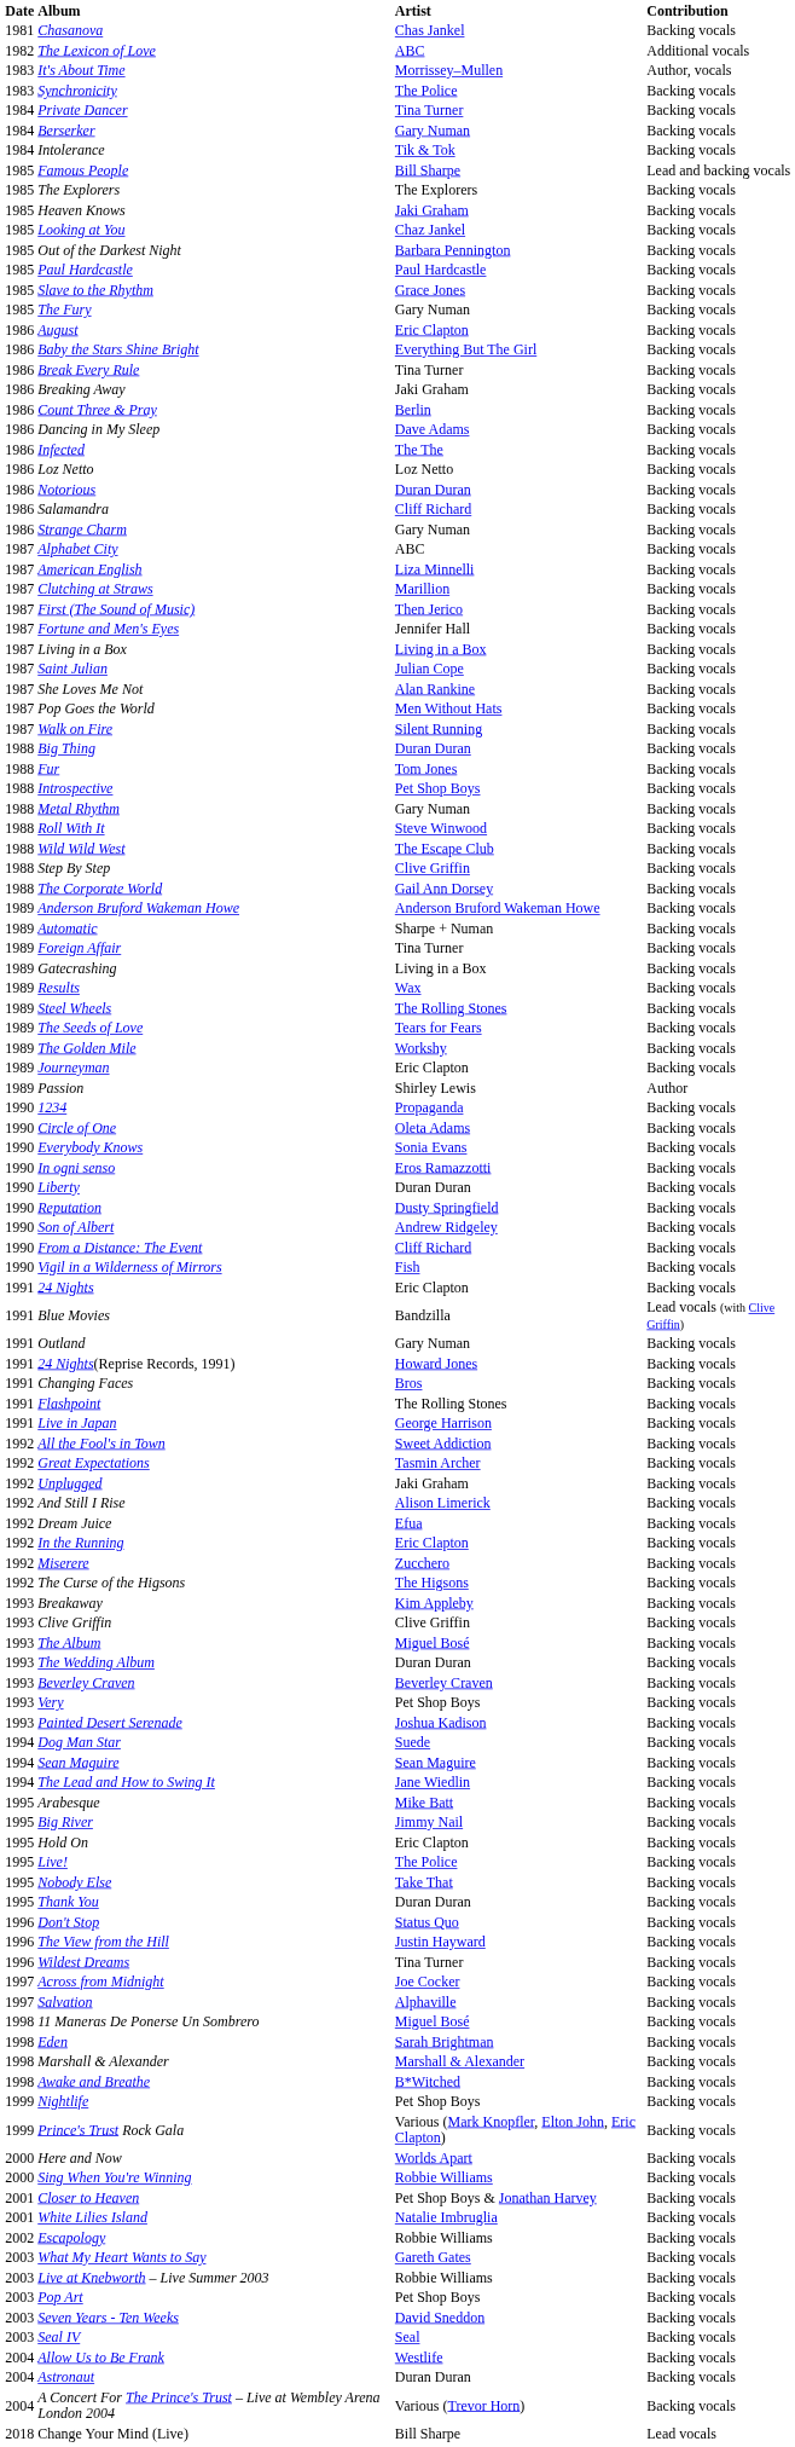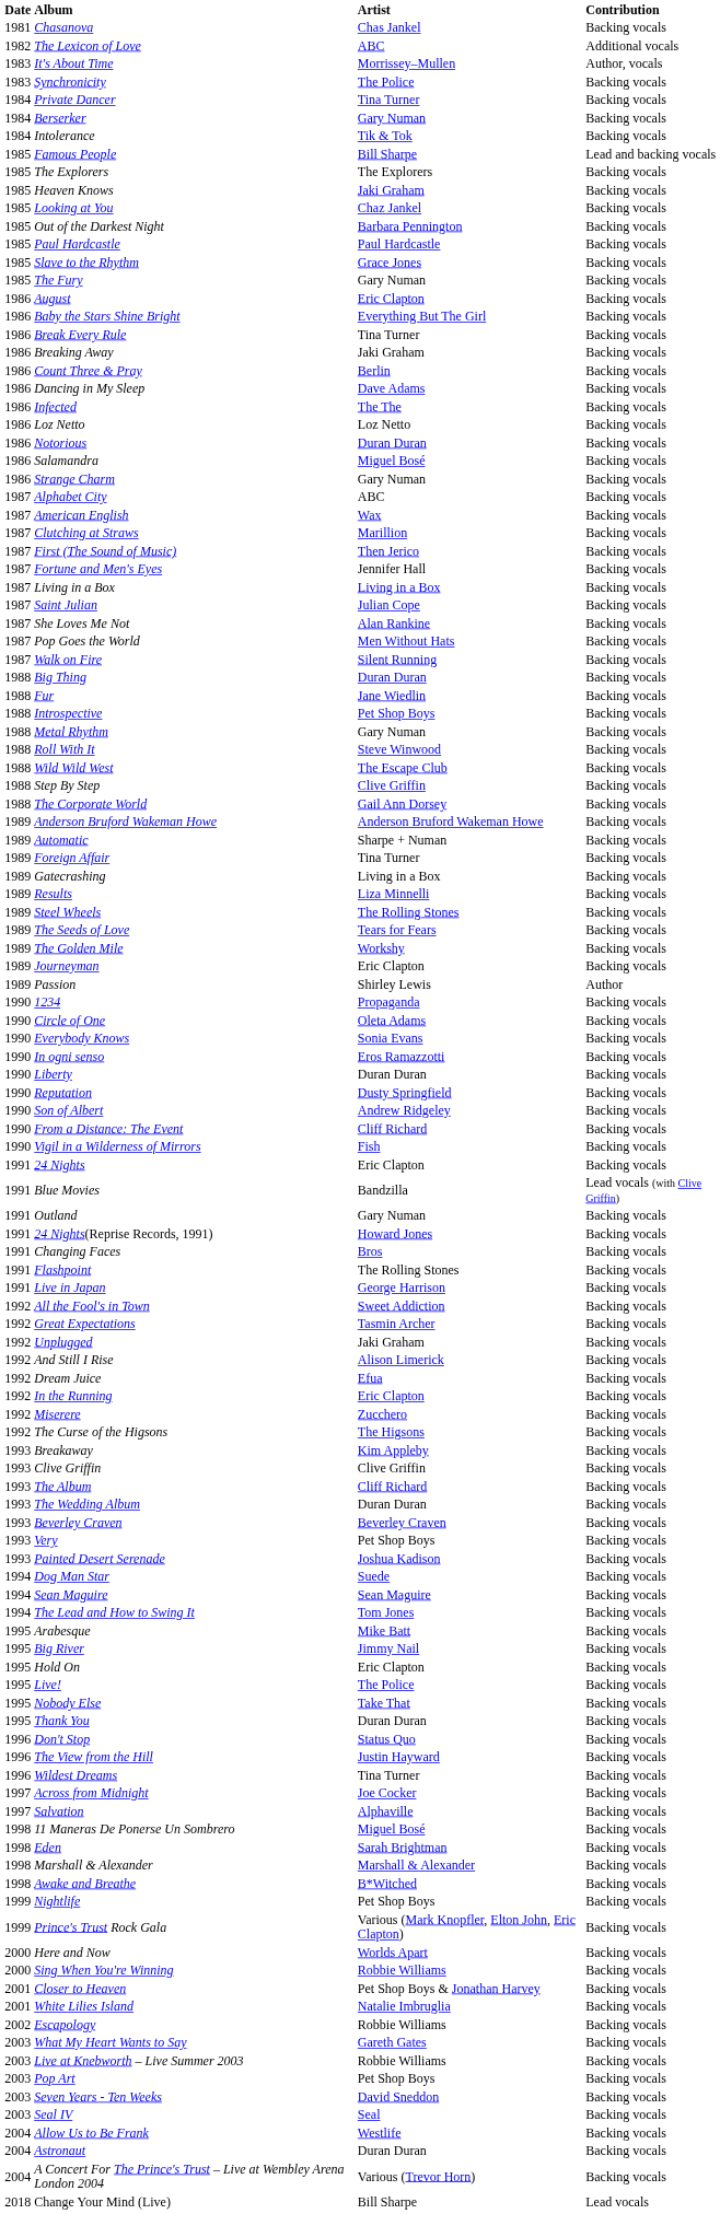Salamandra | Artist: Cliff Richard -> Miguel Bosé
American English | Artist: Liza Minnelli -> Wax
Fur | Artist: Tom Jones -> Jane Wiedlin
Results | Artist: Wax -> Liza Minnelli
The Album | Artist: Miguel Bosé -> Cliff Richard
The Lead and How to Swing It | Artist: Jane Wiedlin -> Tom Jones
